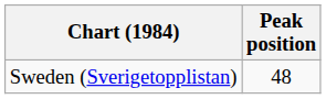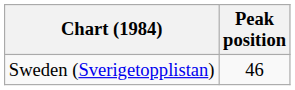Sweden (Sverigetopplistan) | Peak position: 48 -> 46
